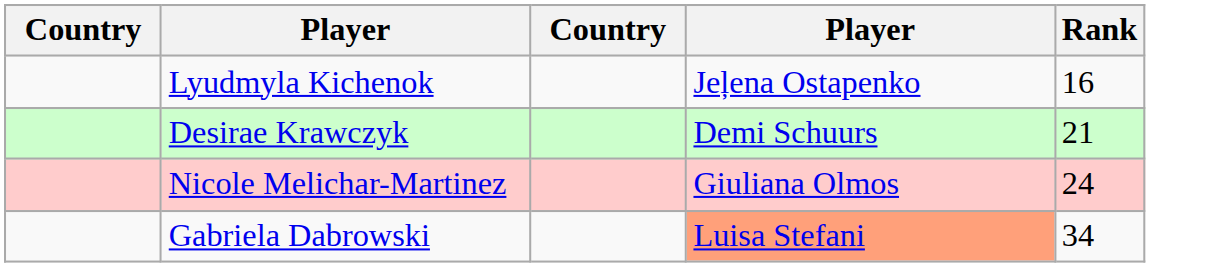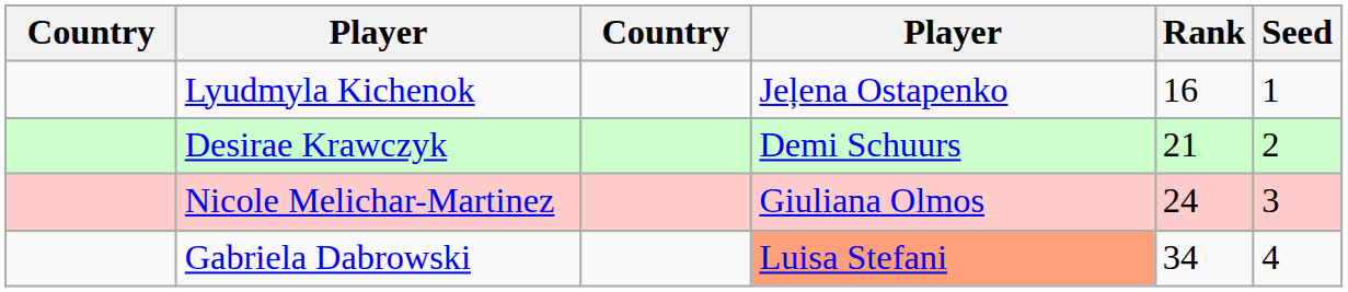+ column: Seed | 1 | 2 | 3 | 4
